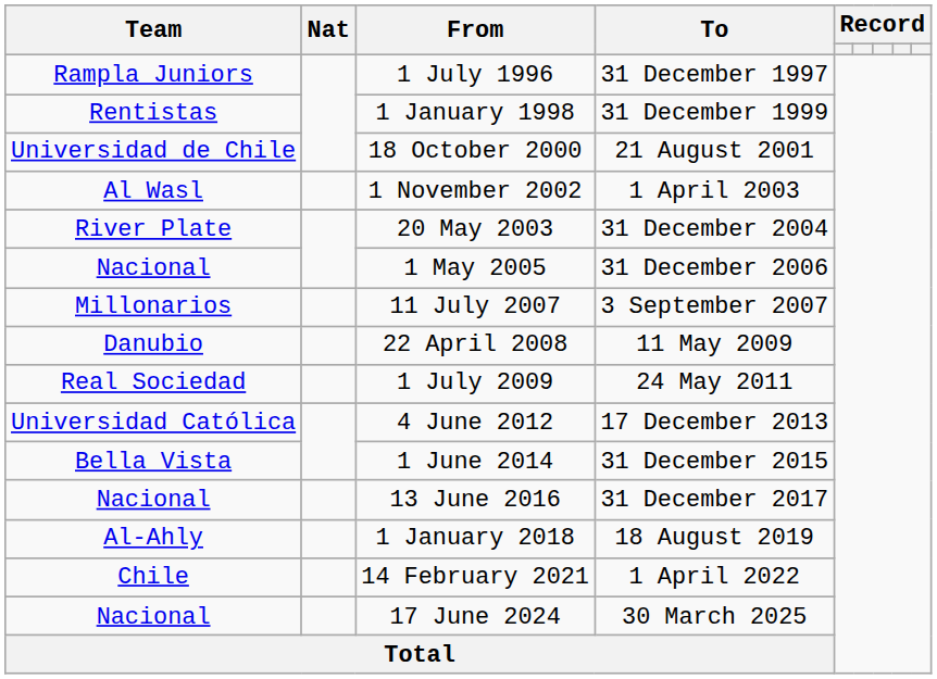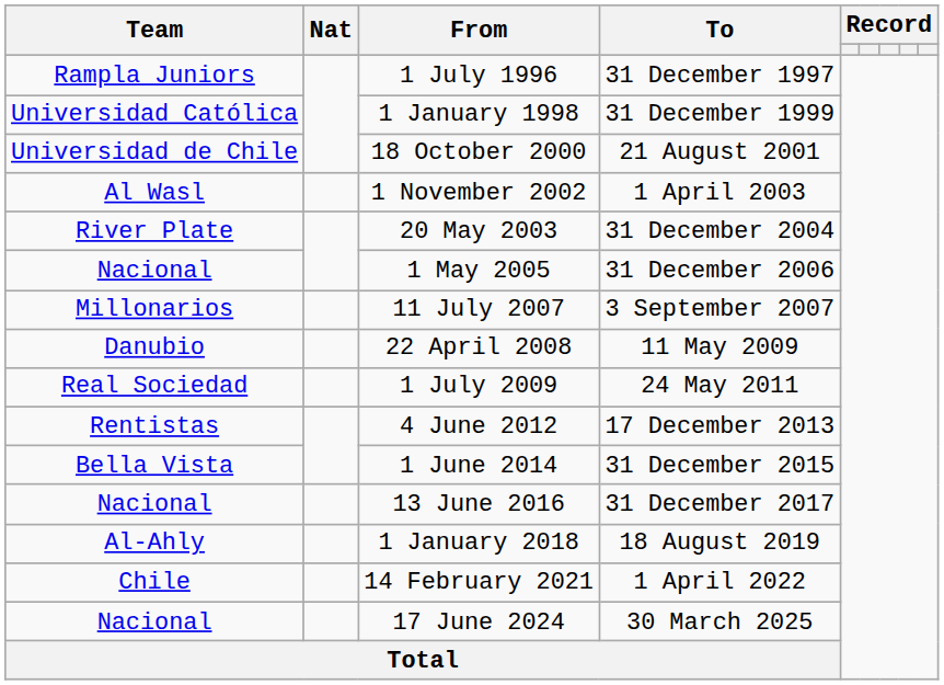1 January 1998 | Team: Rentistas -> Universidad Católica
4 June 2012 | Team: Universidad Católica -> Rentistas
